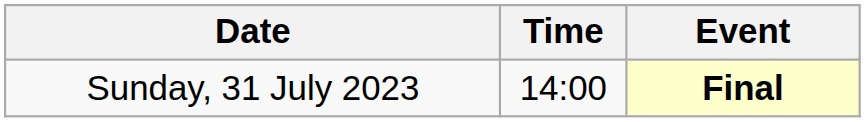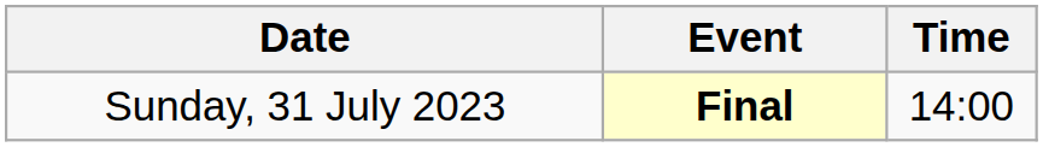columns swapped: Time <-> Event
